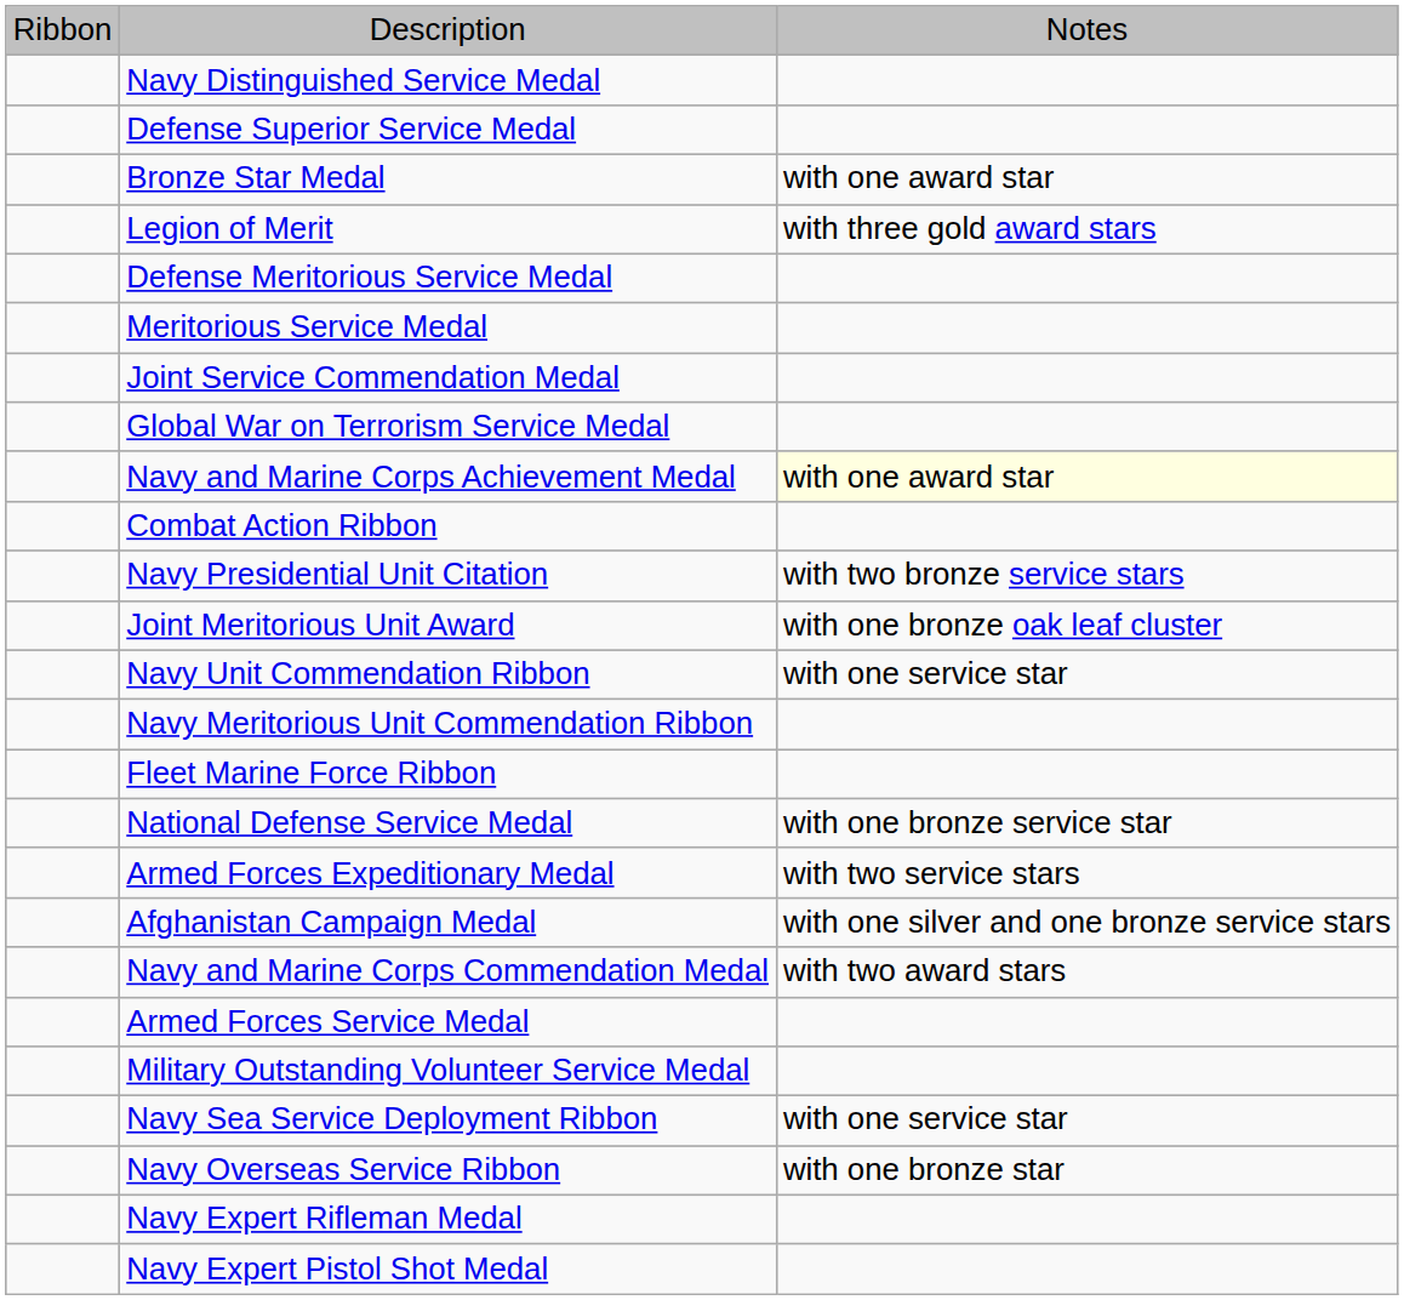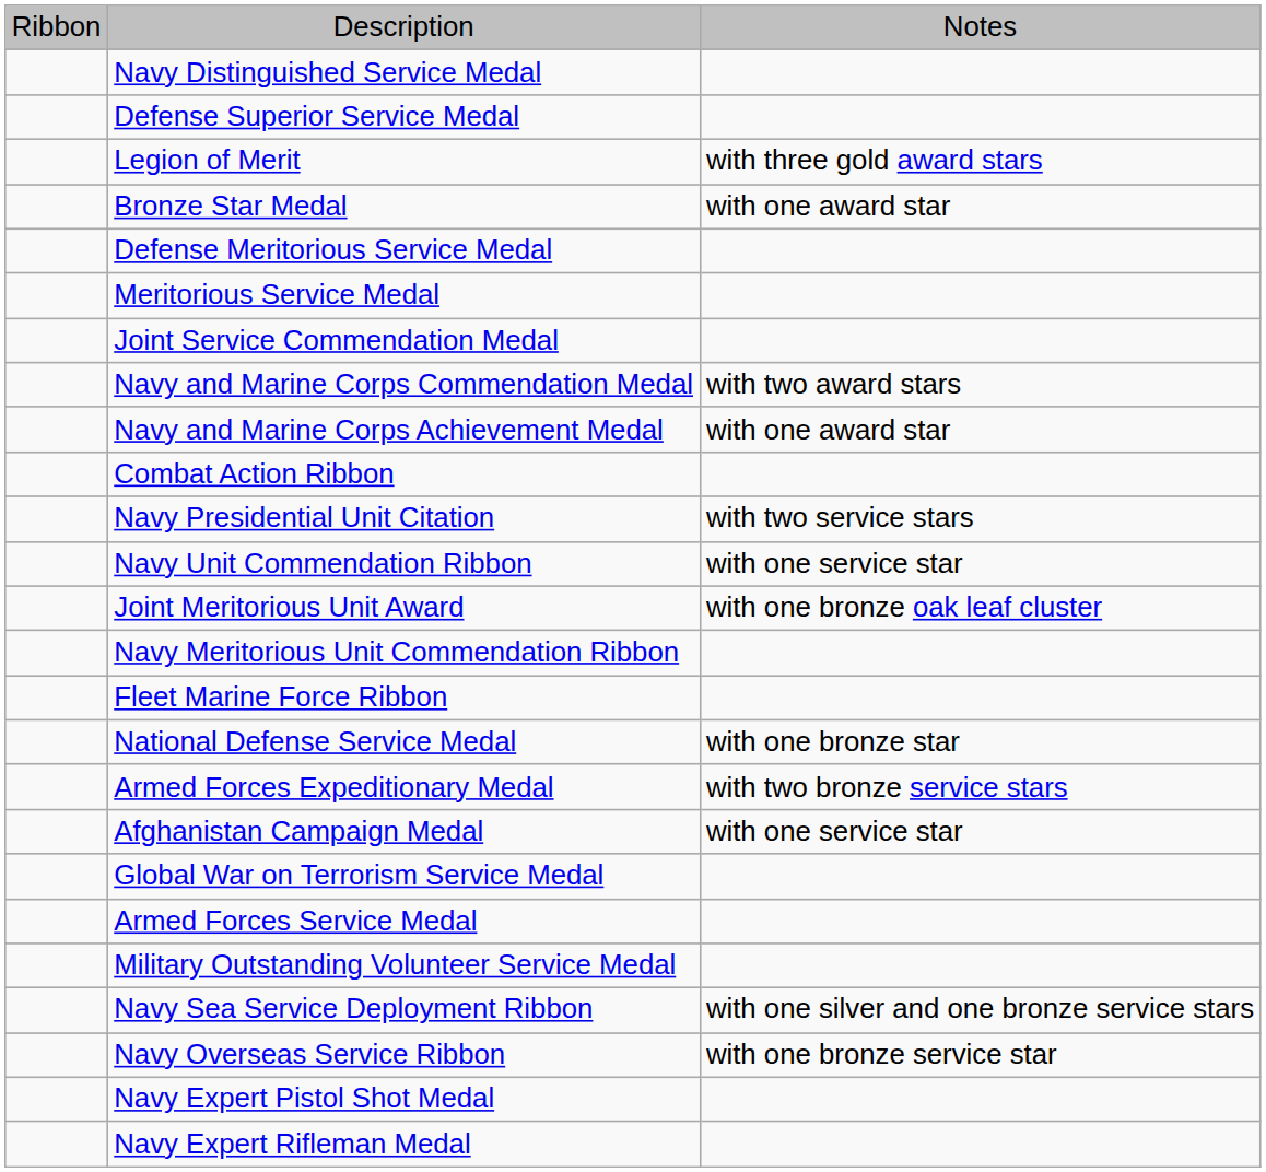rows swapped: Legion of Merit <-> Bronze Star Medal
rows swapped: Navy and Marine Corps Commendation Medal <-> Global War on Terrorism Service Medal
Navy and Marine Corps Achievement Medal | column 3: lightyellow background -> no background
Navy Presidential Unit Citation | column 3: with two bronze service stars -> with two service stars
rows swapped: Joint Meritorious Unit Award <-> Navy Unit Commendation Ribbon
National Defense Service Medal | column 3: with one bronze service star -> with one bronze star
Armed Forces Expeditionary Medal | column 3: with two service stars -> with two bronze service stars
Afghanistan Campaign Medal | column 3: with one silver and one bronze service stars -> with one service star
Navy Sea Service Deployment Ribbon | column 3: with one service star -> with one silver and one bronze service stars
Navy Overseas Service Ribbon | column 3: with one bronze star -> with one bronze service star
rows swapped: Navy Expert Rifleman Medal <-> Navy Expert Pistol Shot Medal
